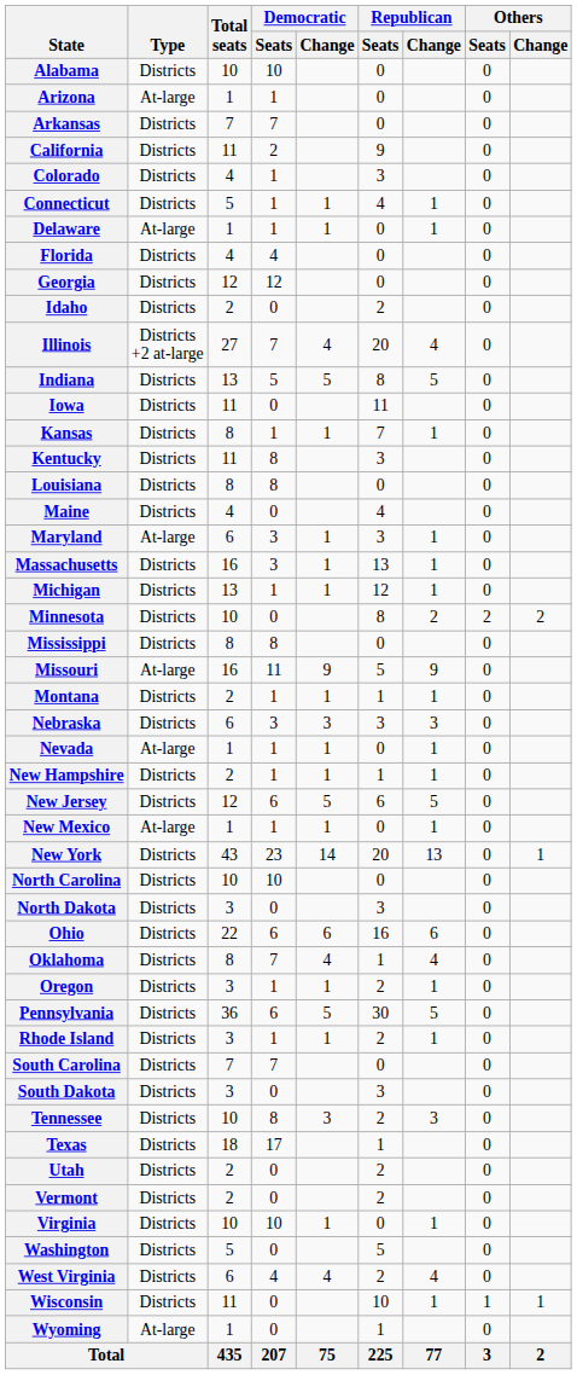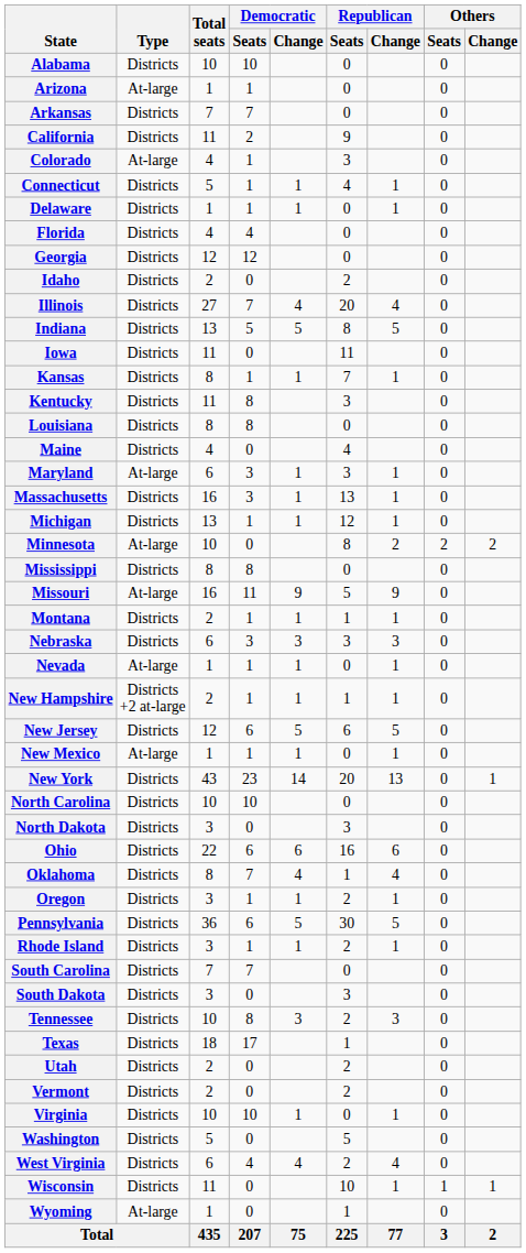Colorado | Type: Districts -> At-large
Delaware | Type: At-large -> Districts
Illinois | Type: Districts +2 at-large -> Districts
Minnesota | Type: Districts -> At-large
New Hampshire | Type: Districts -> Districts +2 at-large
